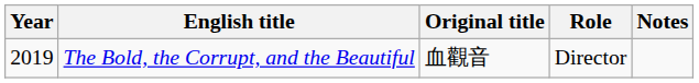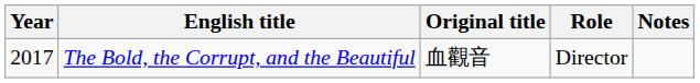The Bold, the Corrupt, and the Beautiful | Year: 2019 -> 2017
